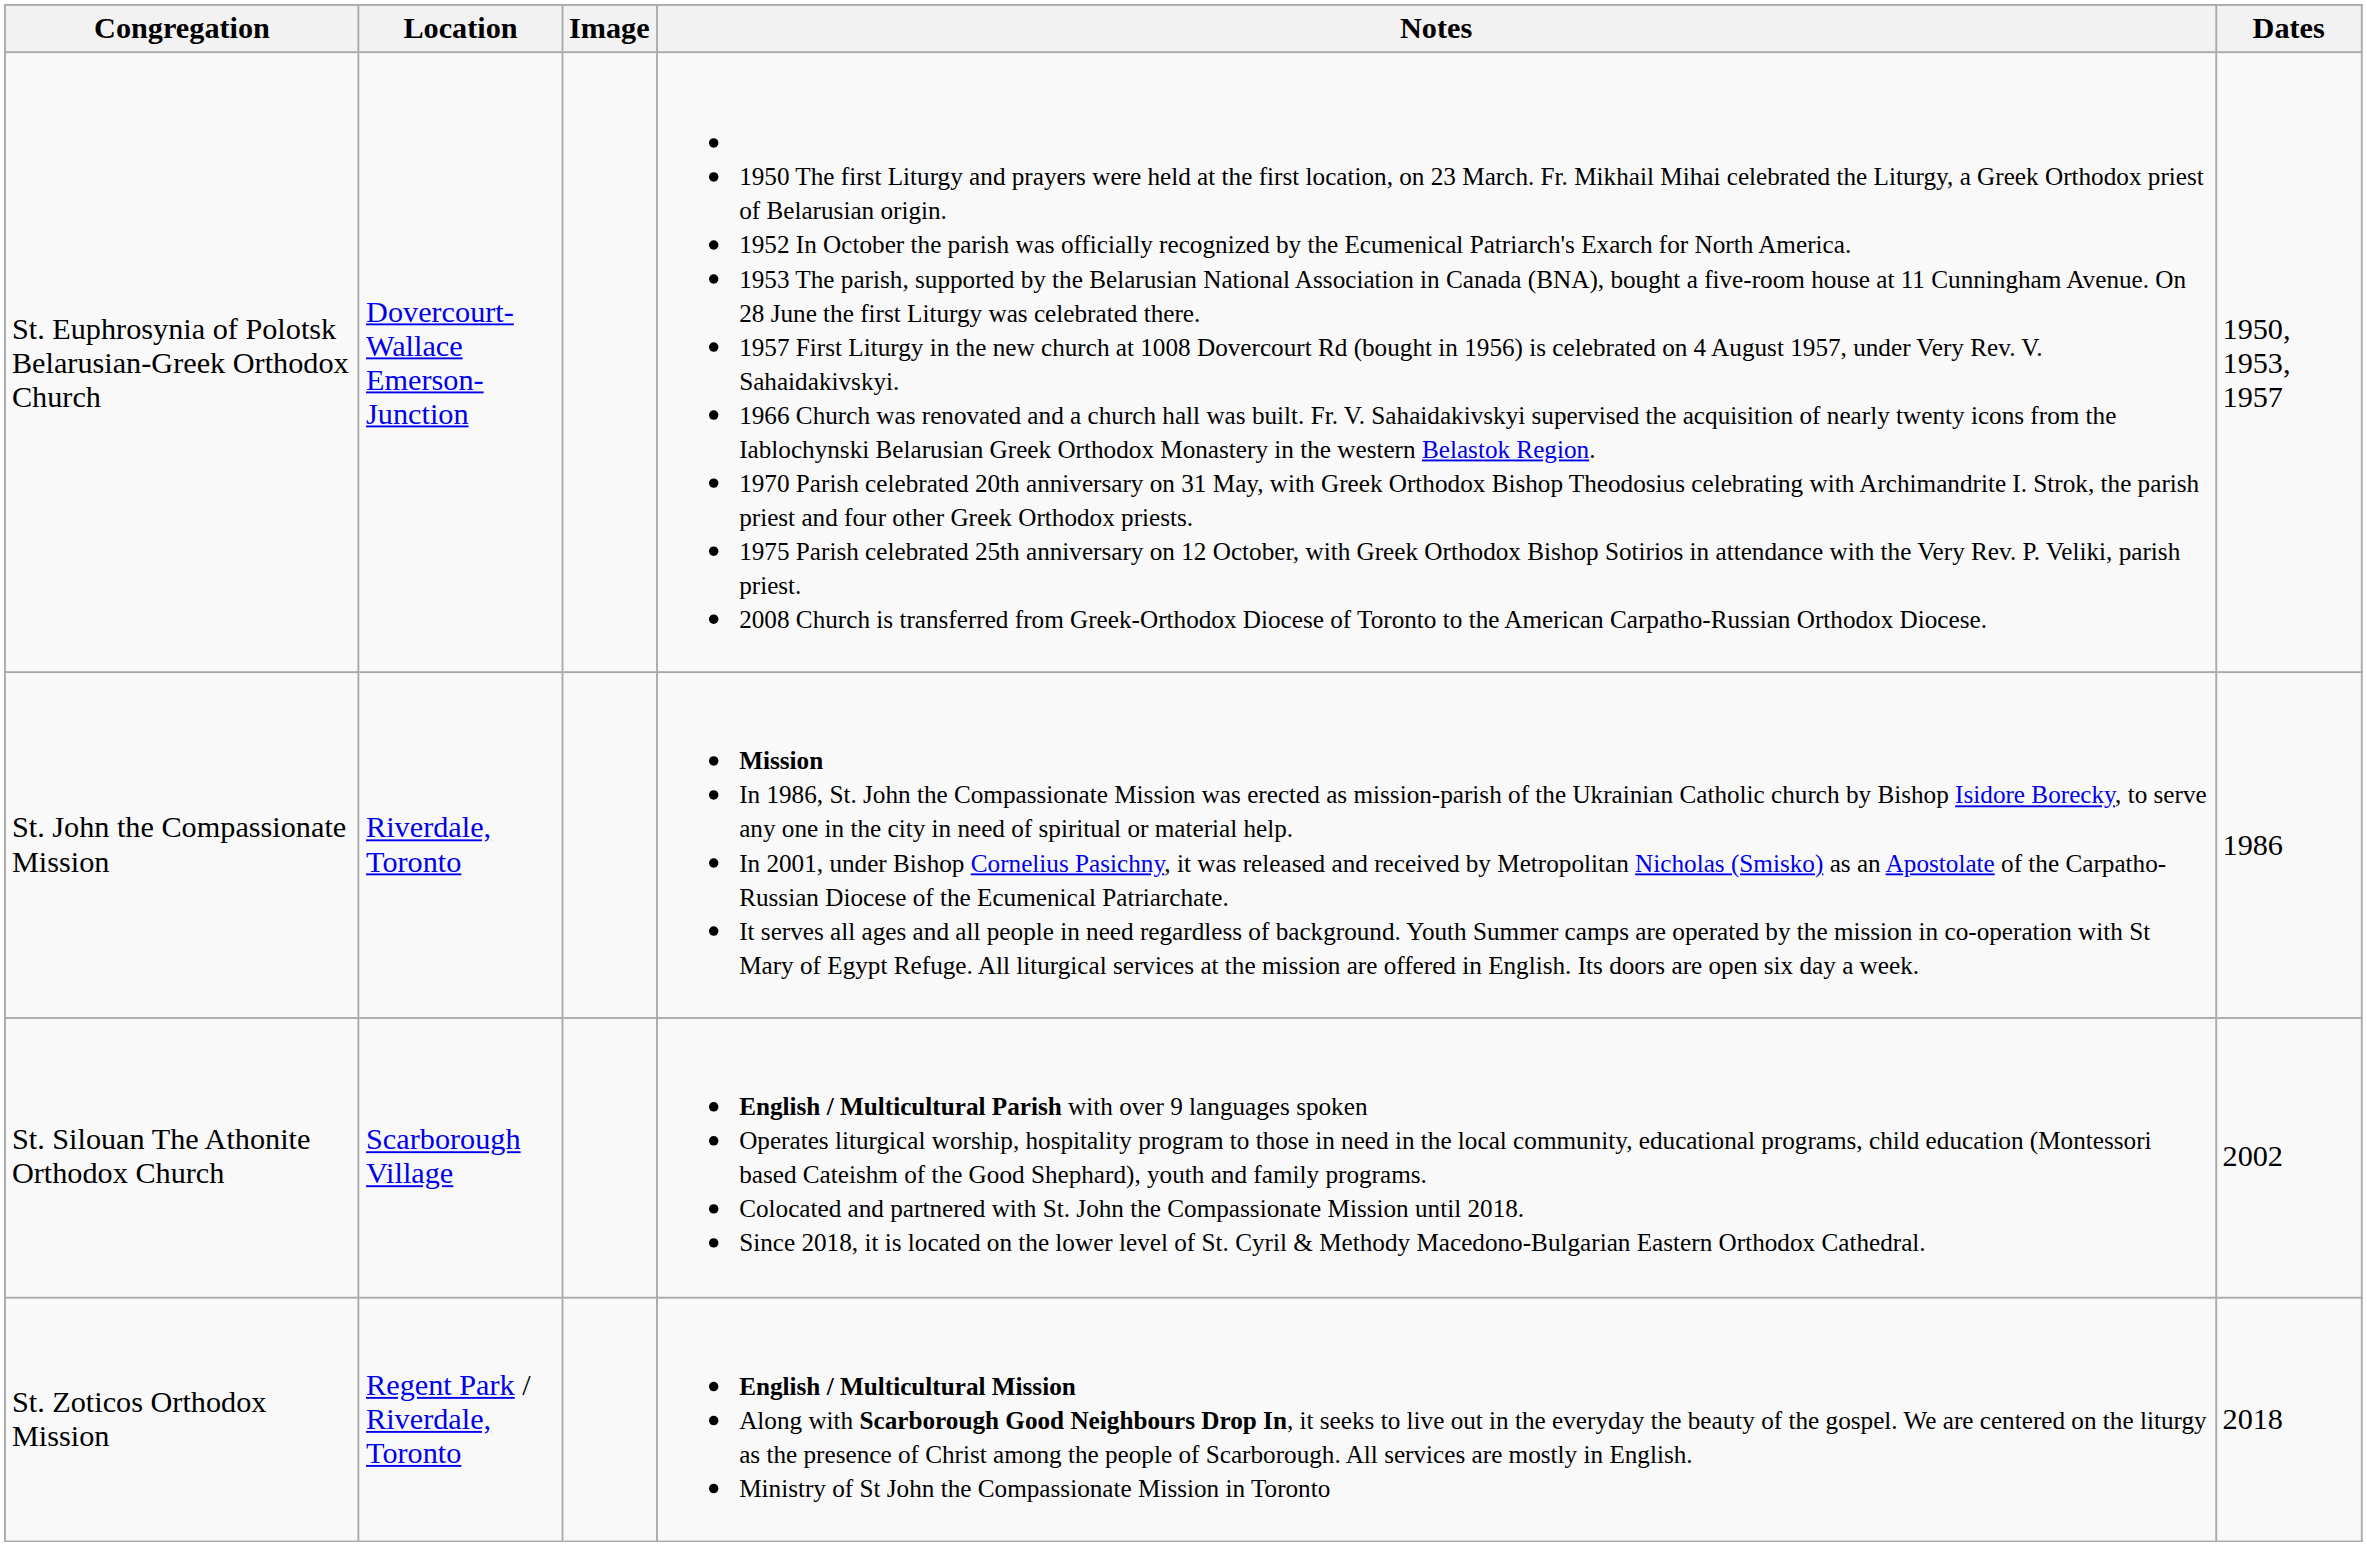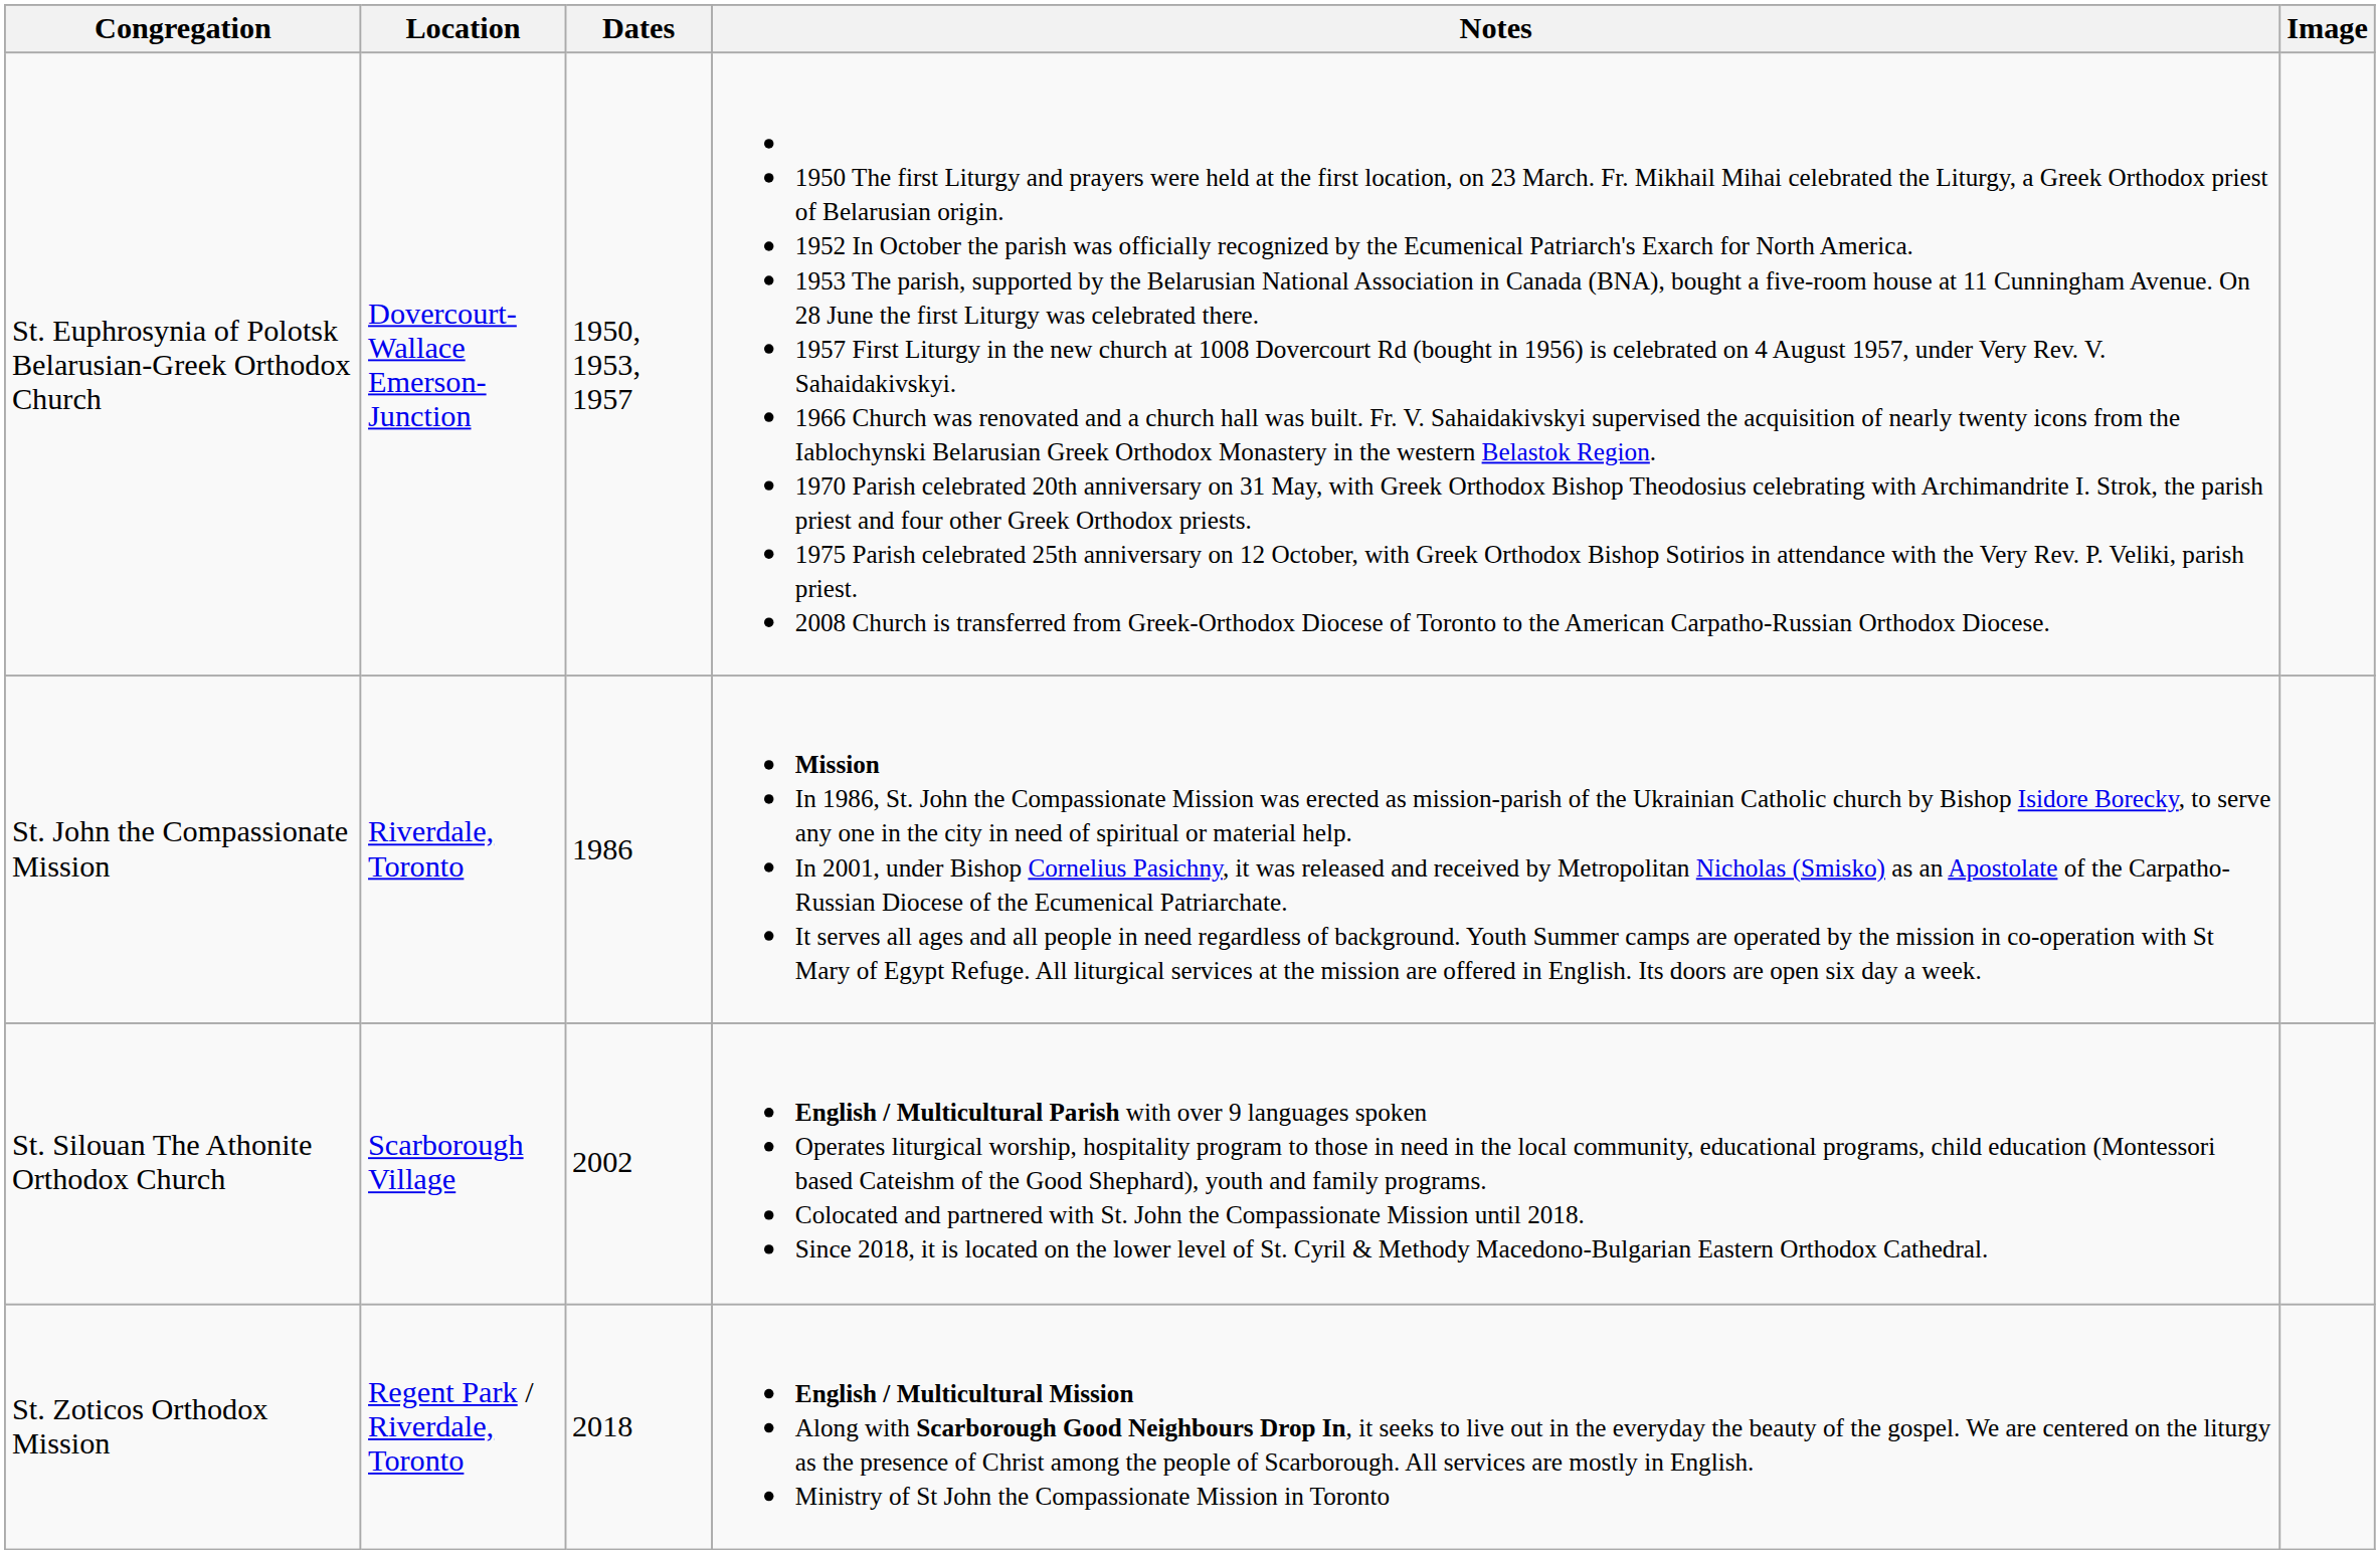columns swapped: Dates <-> Image
